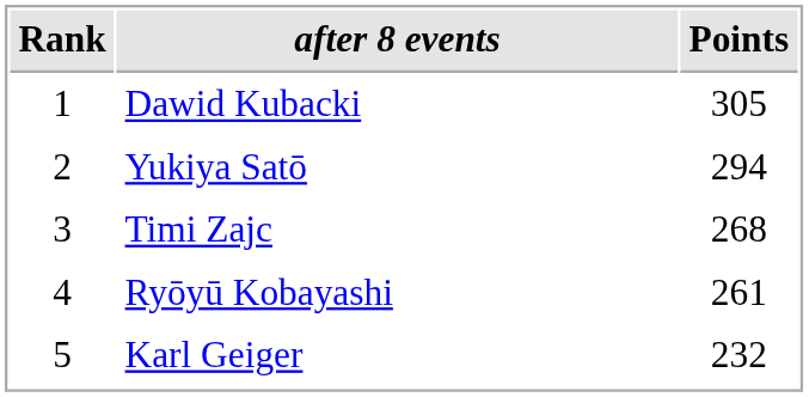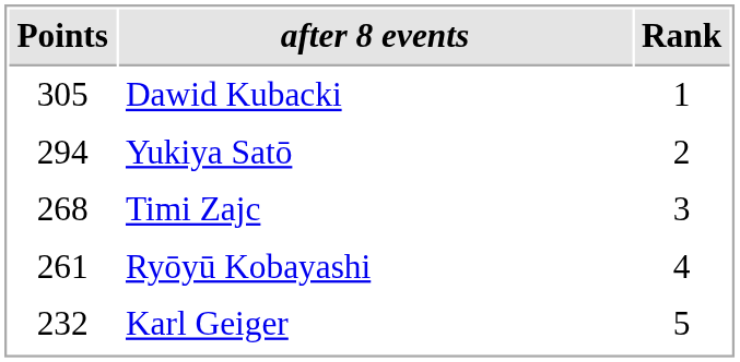columns swapped: Rank <-> Points
